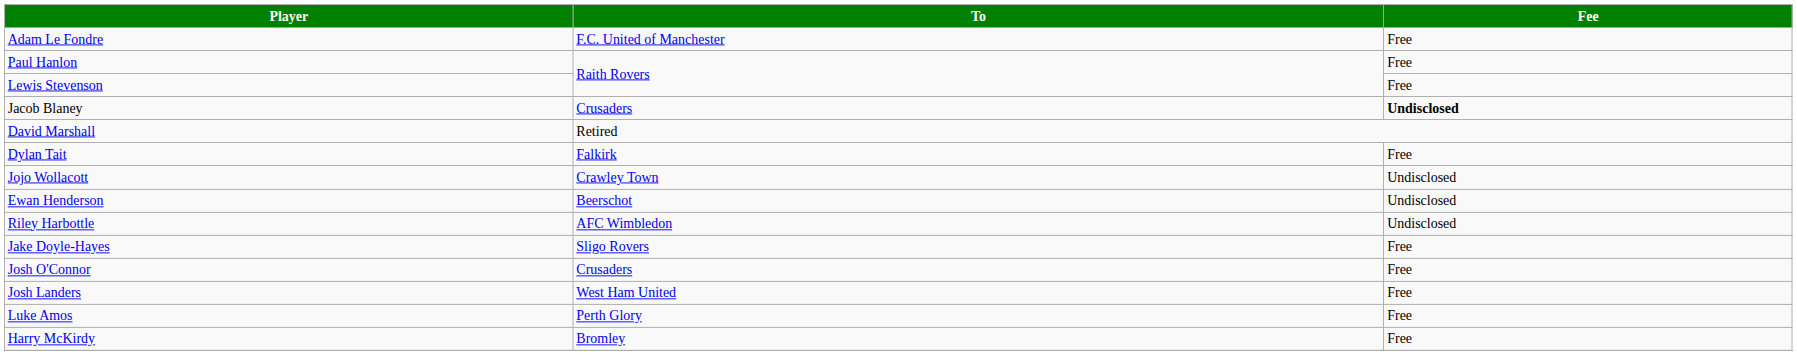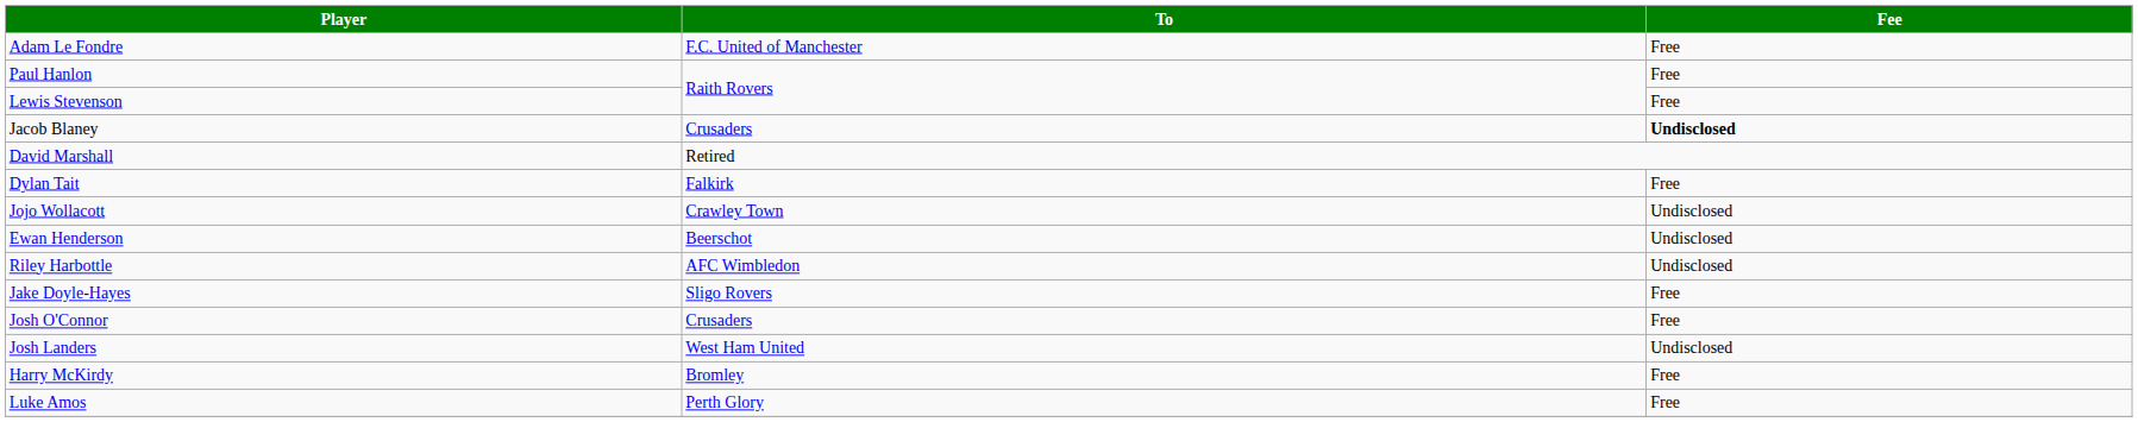Josh Landers | Fee: Free -> Undisclosed
rows swapped: Luke Amos <-> Harry McKirdy
